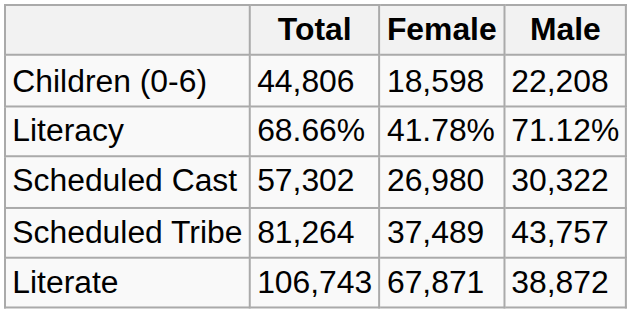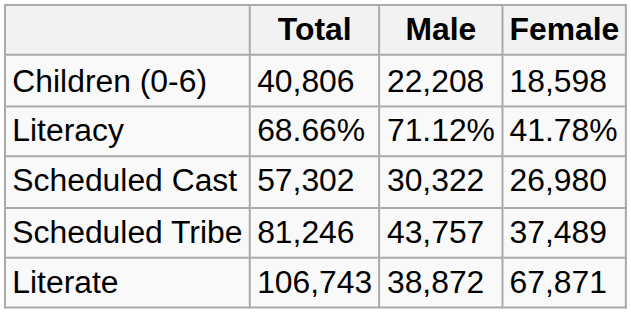columns swapped: Male <-> Female
Children (0-6) | Total: 44,806 -> 40,806
Scheduled Tribe | Total: 81,264 -> 81,246
